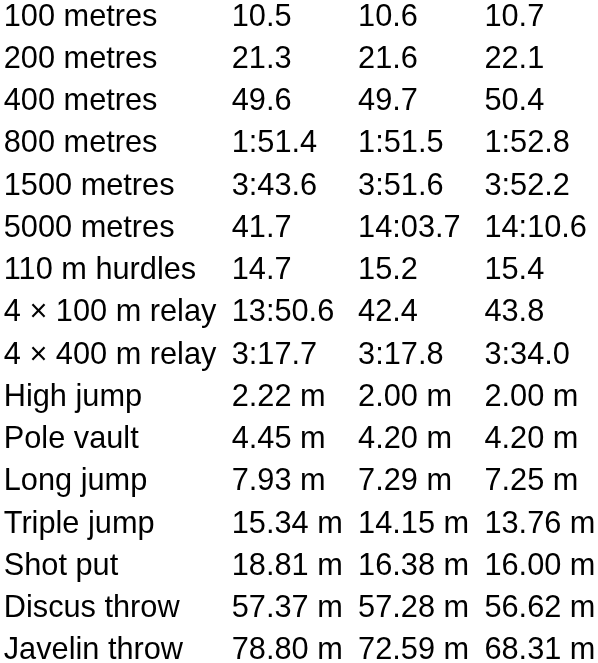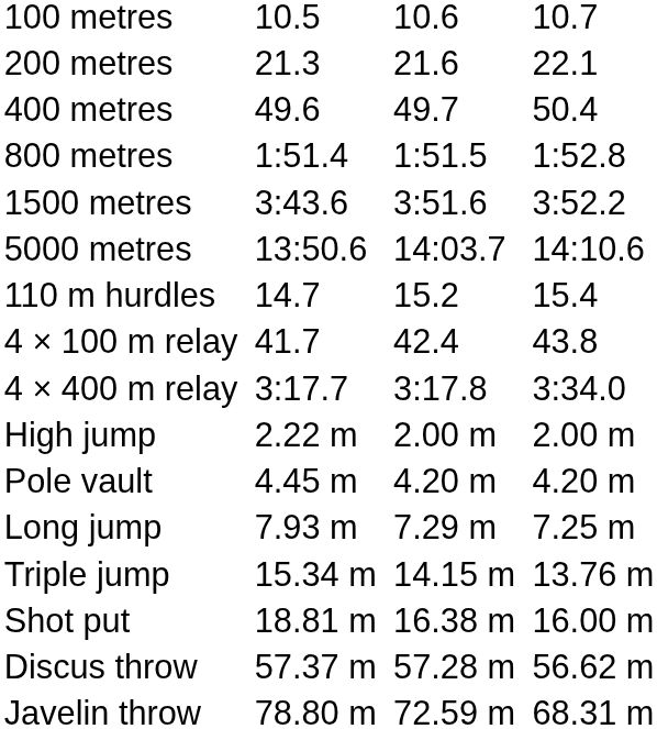5000 metres | column 3: 41.7 -> 13:50.6
4 × 100 m relay | column 3: 13:50.6 -> 41.7
